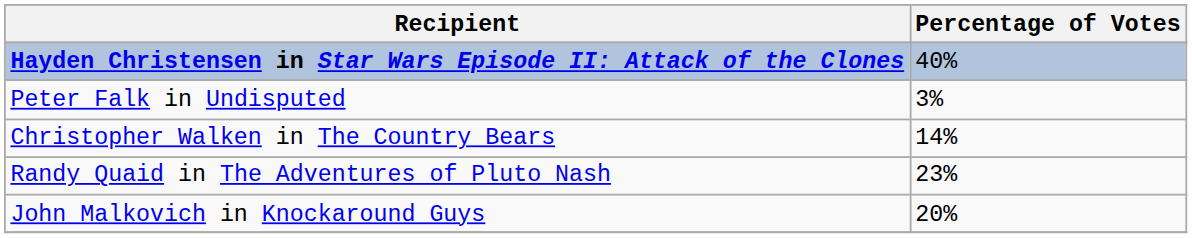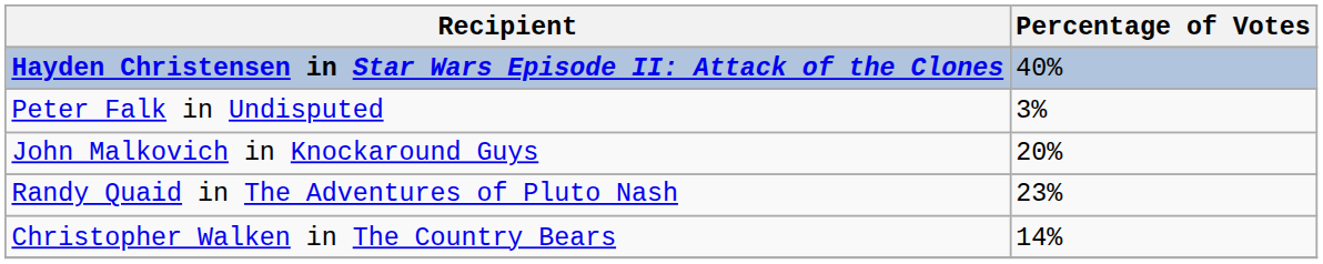rows swapped: John Malkovich in Knockaround Guys <-> Christopher Walken in The Country Bears
